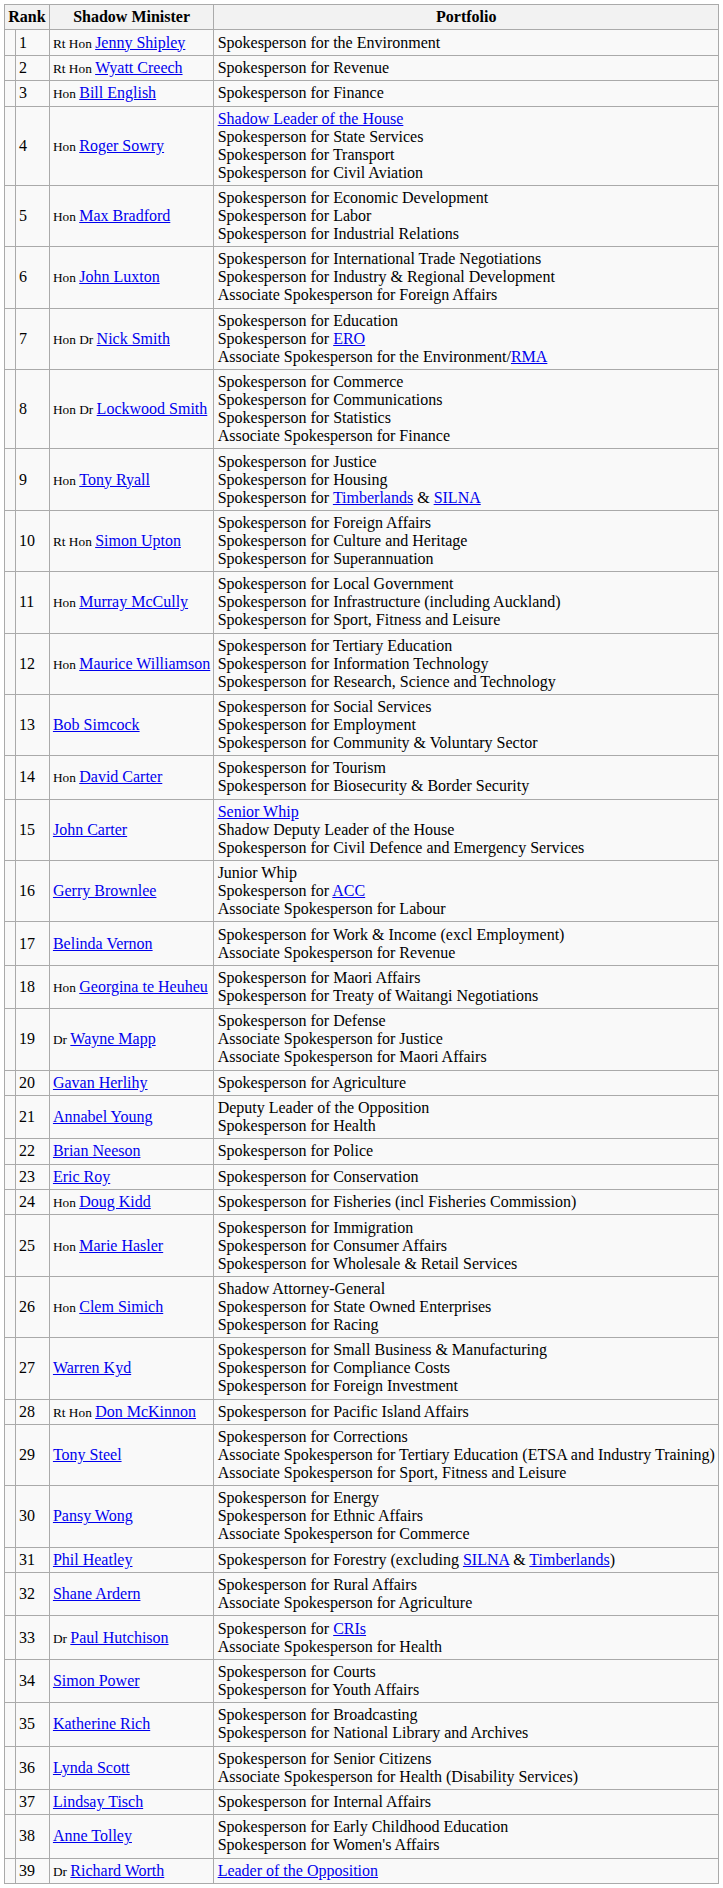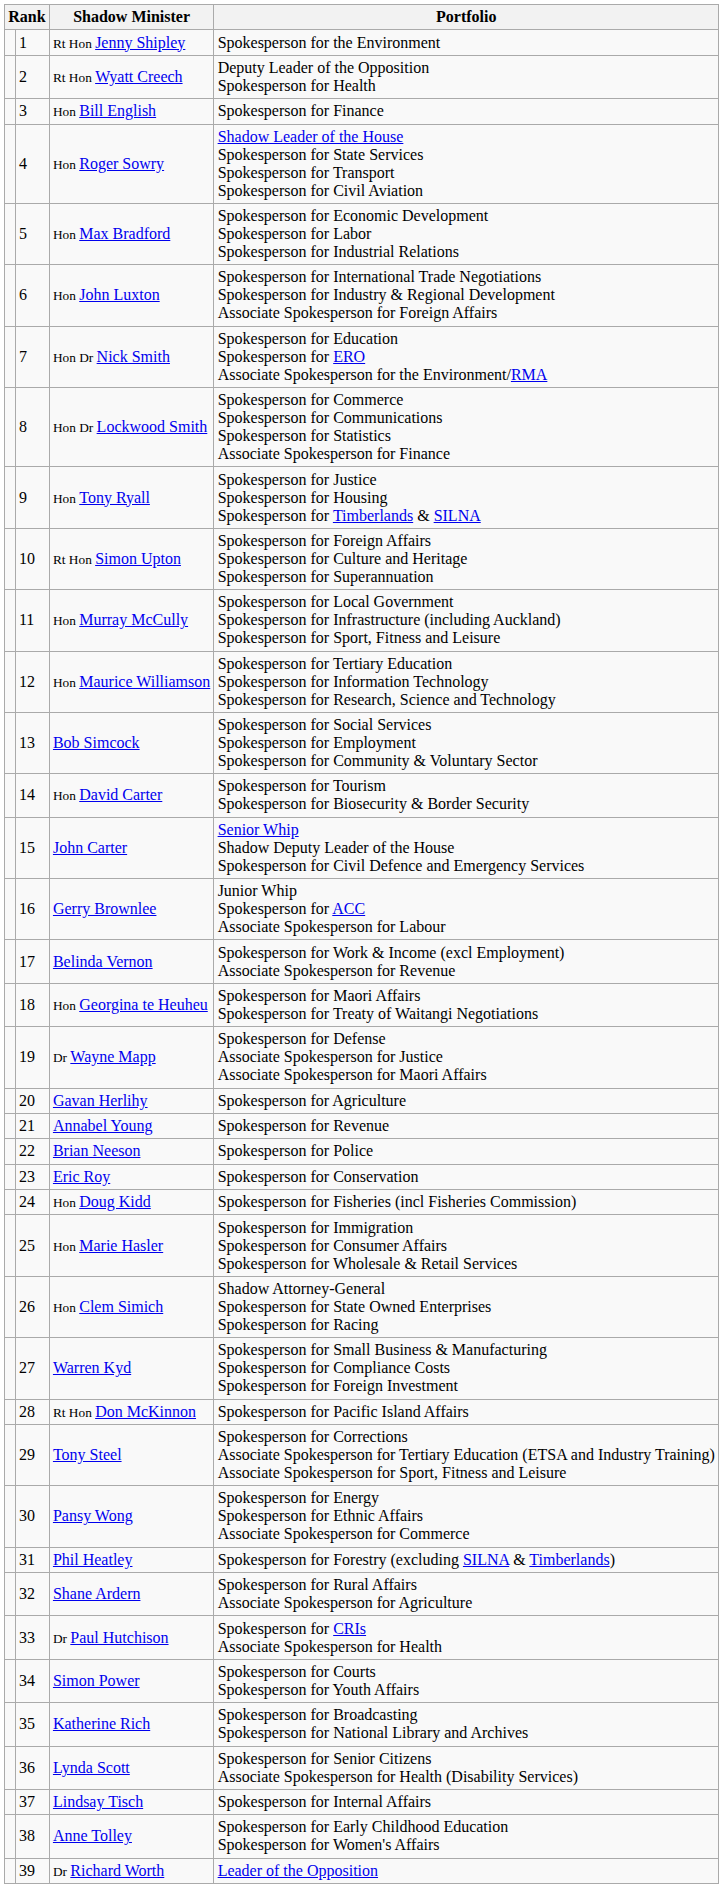Rt Hon Wyatt Creech | Portfolio: Spokesperson for Revenue -> Deputy Leader of the Opposition Spokesperson for Health
Annabel Young | Portfolio: Deputy Leader of the Opposition Spokesperson for Health -> Spokesperson for Revenue
